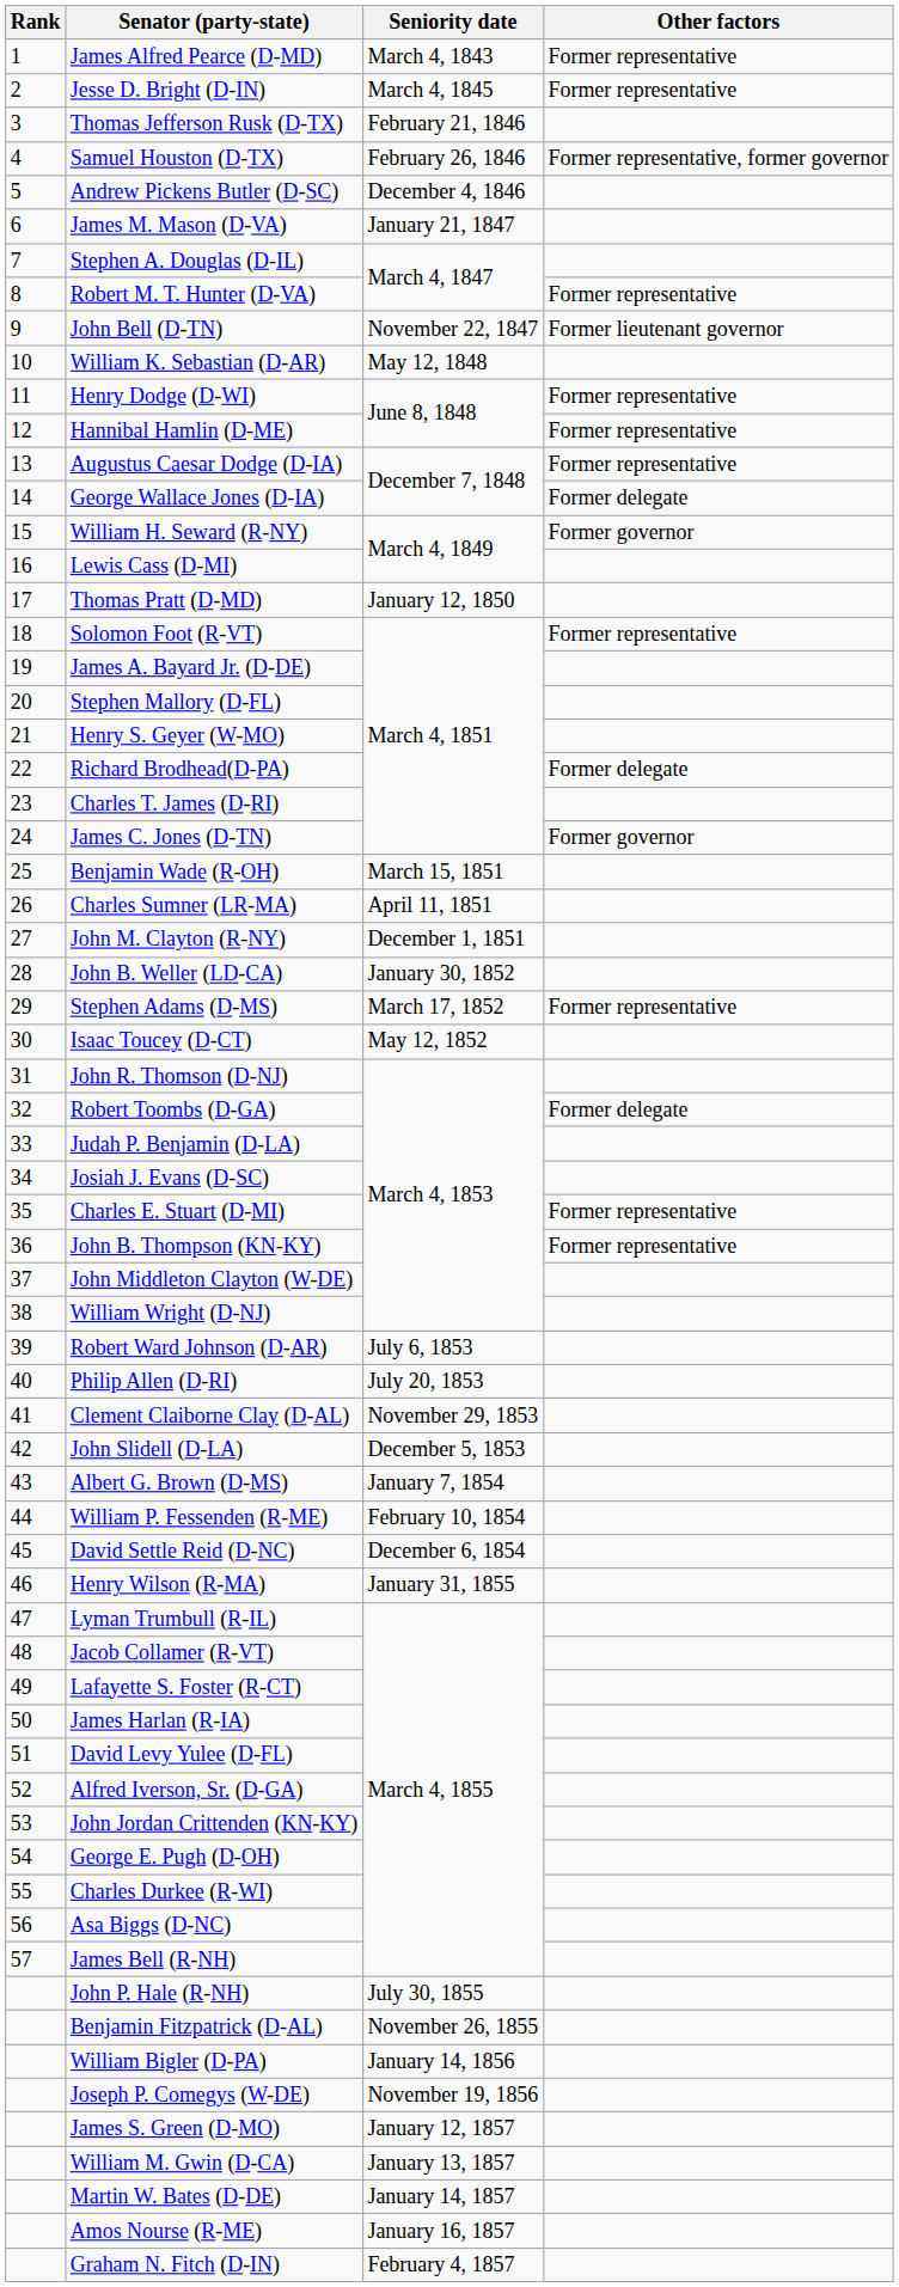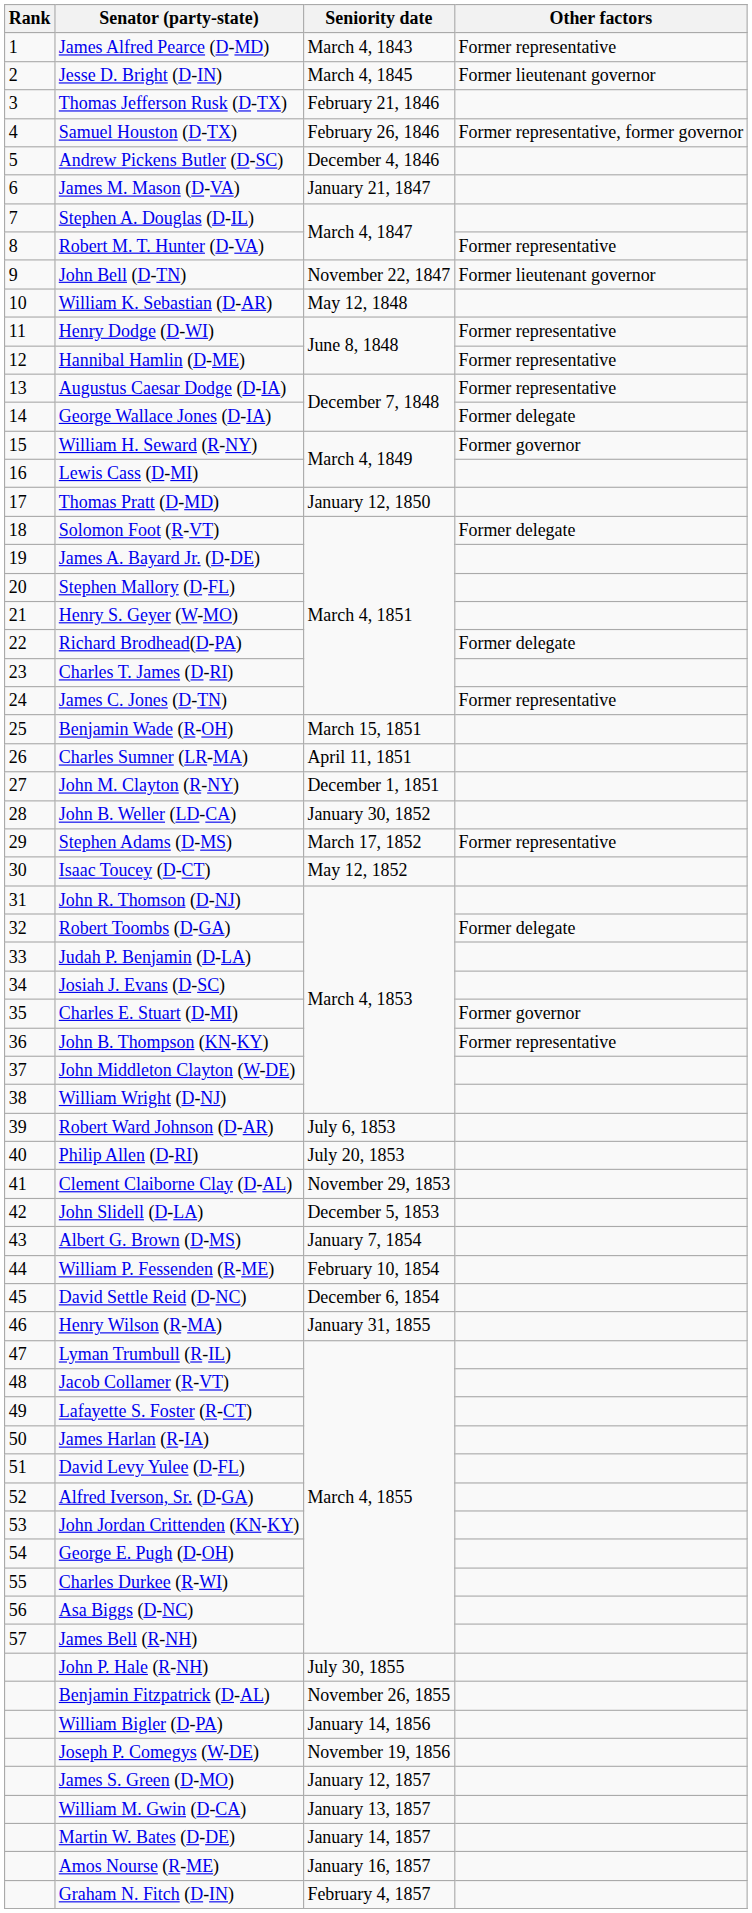Jesse D. Bright (D-IN) | Other factors: Former representative -> Former lieutenant governor
Solomon Foot (R-VT) | Other factors: Former representative -> Former delegate
James C. Jones (D-TN) | Other factors: Former governor -> Former representative
Charles E. Stuart (D-MI) | Other factors: Former representative -> Former governor
